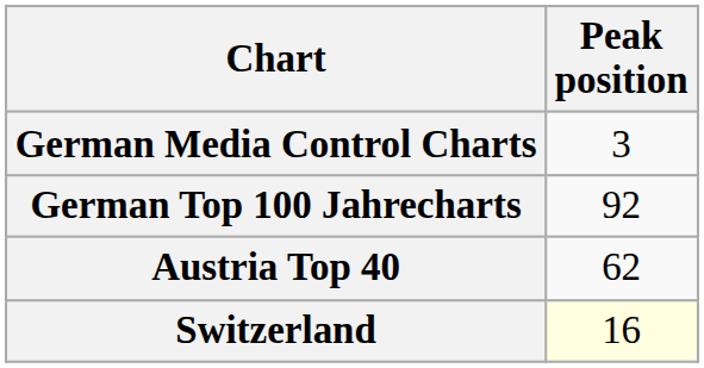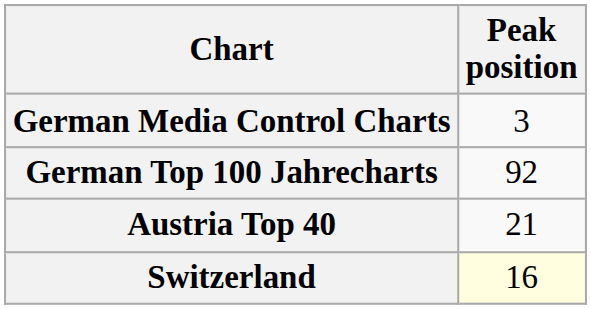Austria Top 40 | Peak position: 62 -> 21
